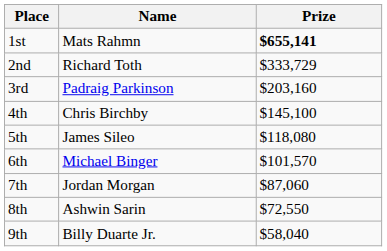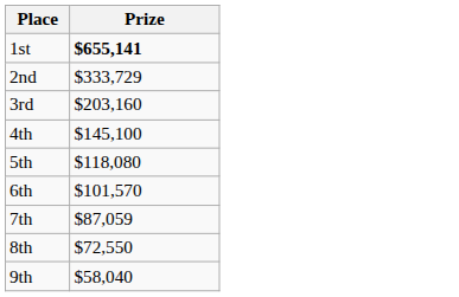- column: Name | Mats Rahmn | Richard Toth | Padraig Parkinson | Chris Birchby | James Sileo | Michael Binger | Jordan Morgan | Ashwin Sarin | Billy Duarte Jr.
7th | Prize: $87,060 -> $87,059
